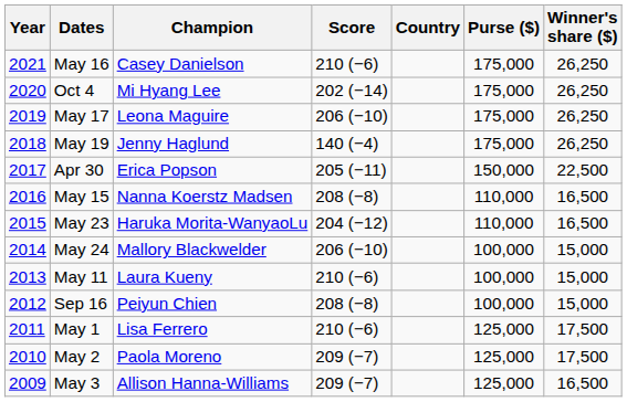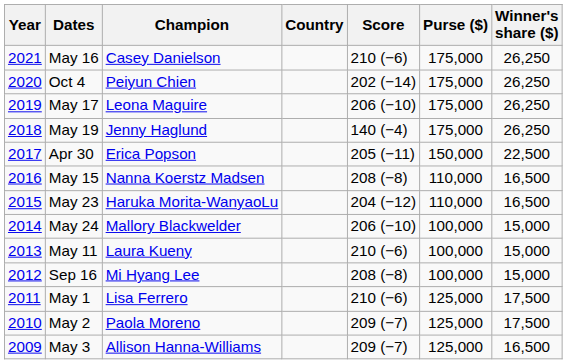columns swapped: Country <-> Score
Oct 4 | Champion: Mi Hyang Lee -> Peiyun Chien
Sep 16 | Champion: Peiyun Chien -> Mi Hyang Lee
